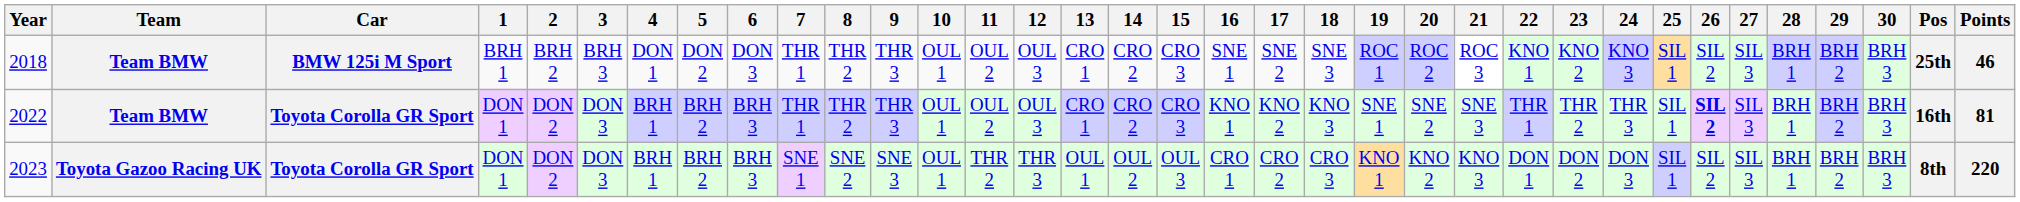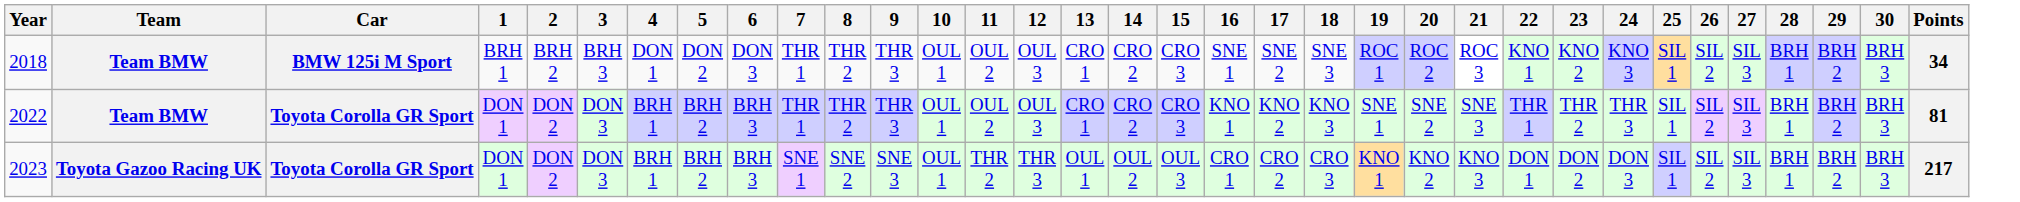- column: Pos | 25th | 16th | 8th
2018 | Points: 46 -> 34
2022 | 26: bold -> normal
2023 | Points: 220 -> 217
